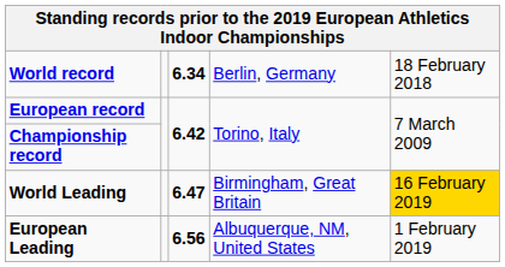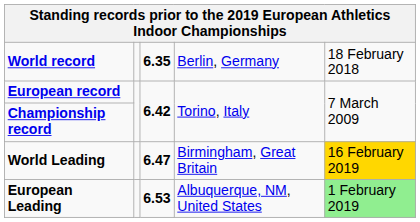World record | column 3: 6.34 -> 6.35
European Leading | column 3: 6.56 -> 6.53
European Leading | column 5: no background -> lightgreen background
